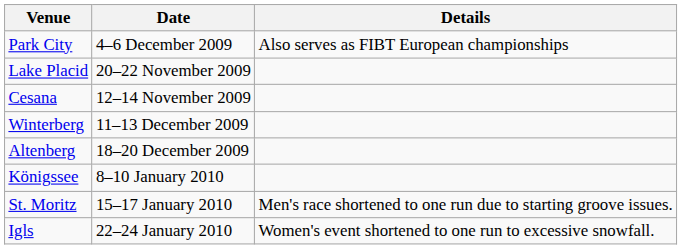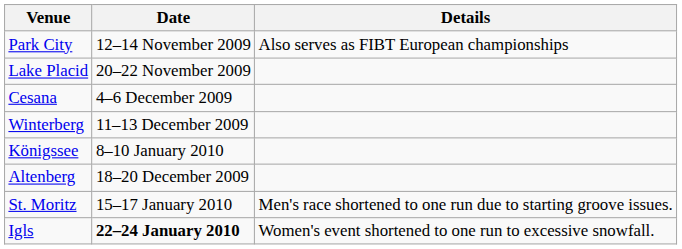Park City | Date: 4–6 December 2009 -> 12–14 November 2009
Cesana | Date: 12–14 November 2009 -> 4–6 December 2009
rows swapped: Altenberg <-> Königssee
Igls | Date: normal -> bold
